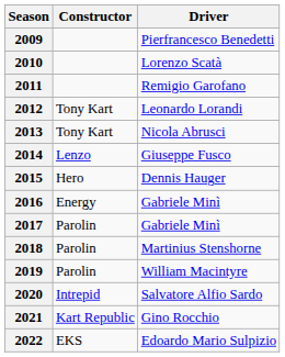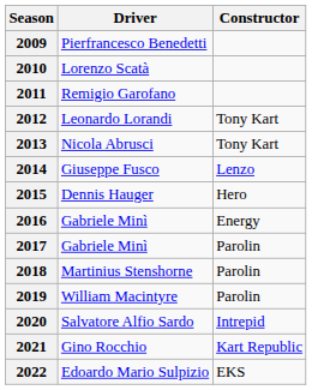columns swapped: Driver <-> Constructor
